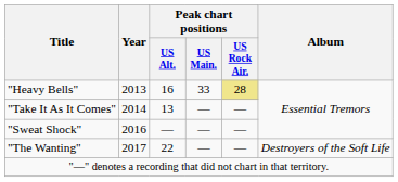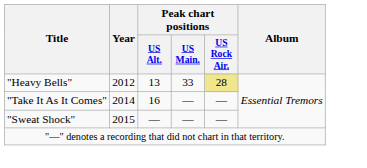"Heavy Bells" | Year: 2013 -> 2012
"Heavy Bells" | Peak chart positions / US Alt.: 16 -> 13
"Take It As It Comes" | Peak chart positions / US Alt.: 13 -> 16
"Sweat Shock" | Year: 2016 -> 2015
- row: "The Wanting" | 2017 | 22 | — | — | Destroyers of the Soft Life
